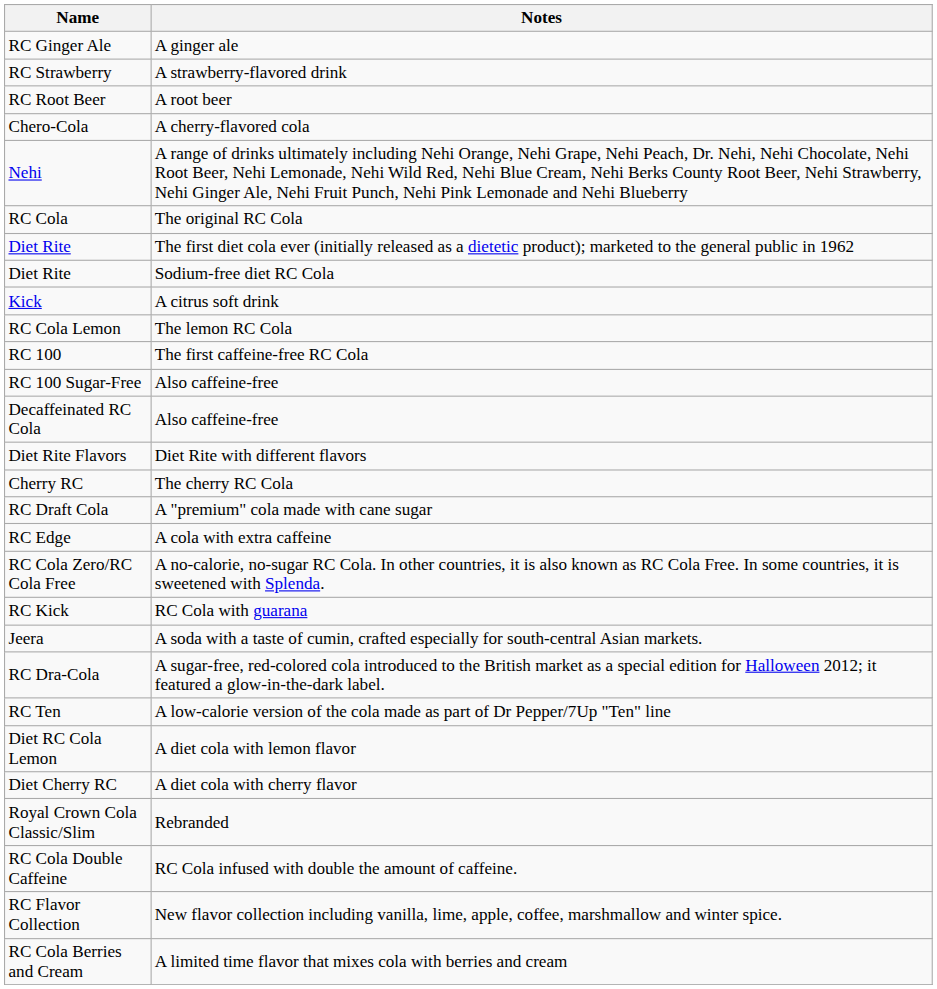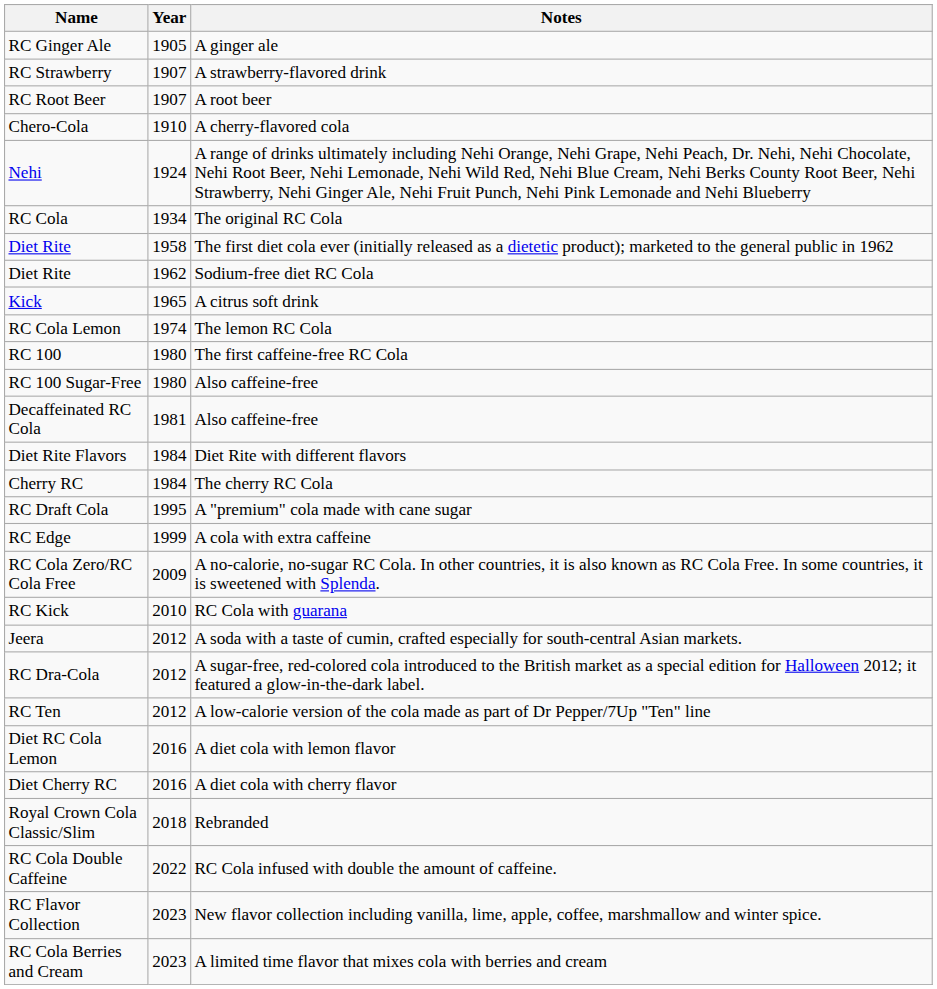+ column: Year | 1905 | 1907 | 1907 | 1910 | 1924 | 1934 | 1958 | 1962 | 1965 | 1974 | 1980 | 1980 | 1981 | 1984 | 1984 | 1995 | 1999 | 2009 | 2010 | 2012 | 2012 | 2012 | 2016 | 2016 | 2018 | 2022 | 2023 | 2023
